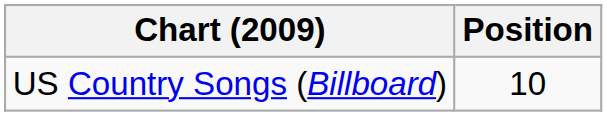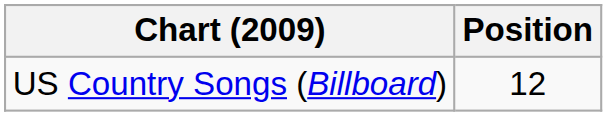US Country Songs (Billboard) | Position: 10 -> 12
